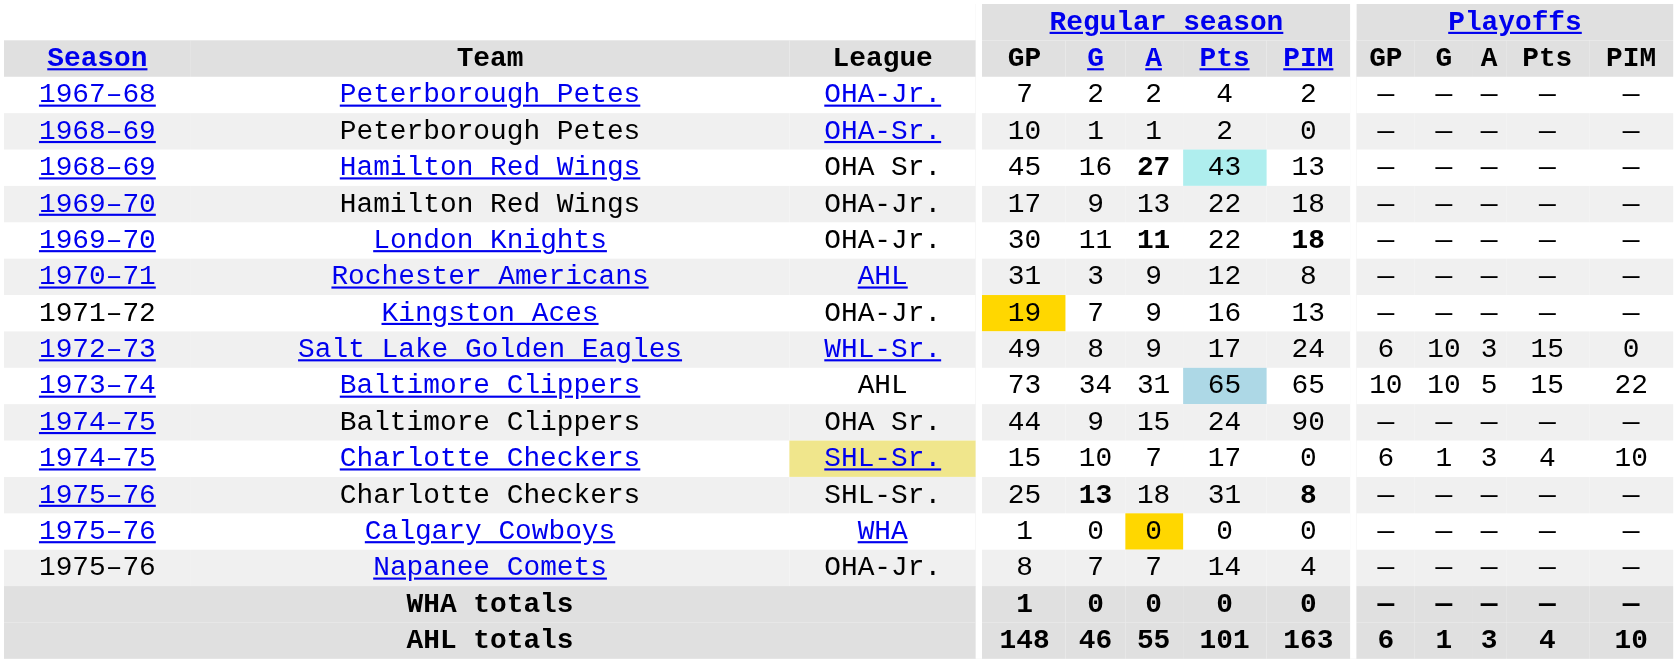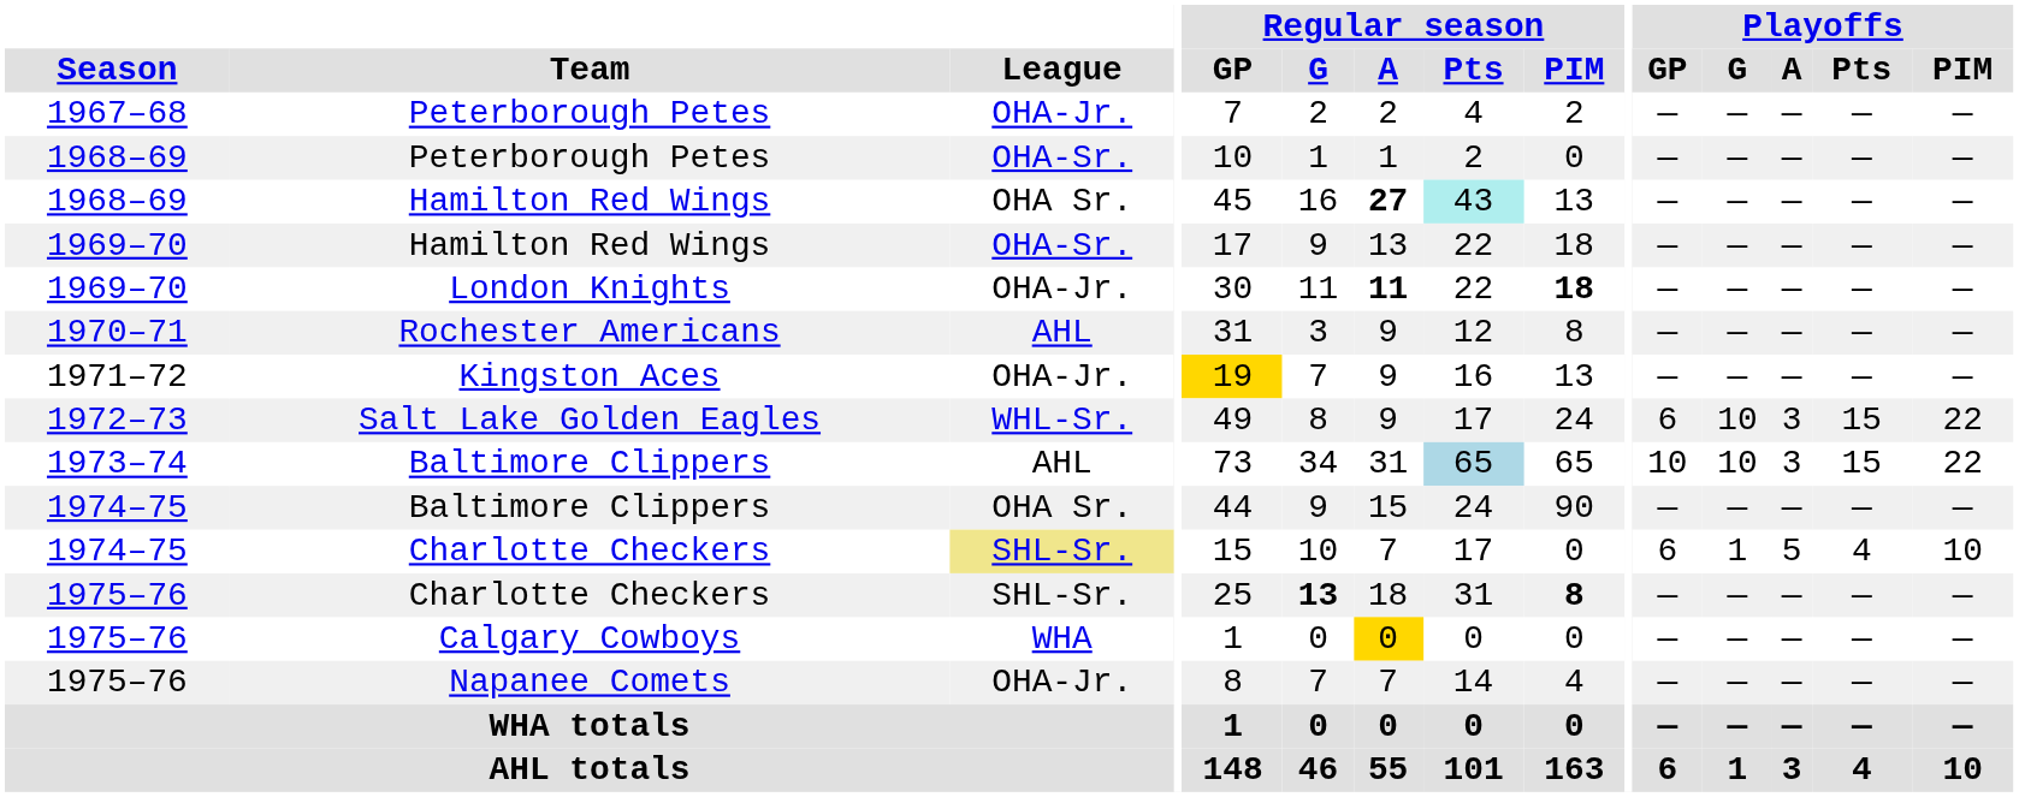1969–70 / Hamilton Red Wings | League: OHA-Jr. -> OHA-Sr.
Salt Lake Golden Eagles | Playoffs / PIM: 0 -> 22
1973–74 / Baltimore Clippers | Playoffs / A: 5 -> 3
1974–75 / Charlotte Checkers | Playoffs / A: 3 -> 5
